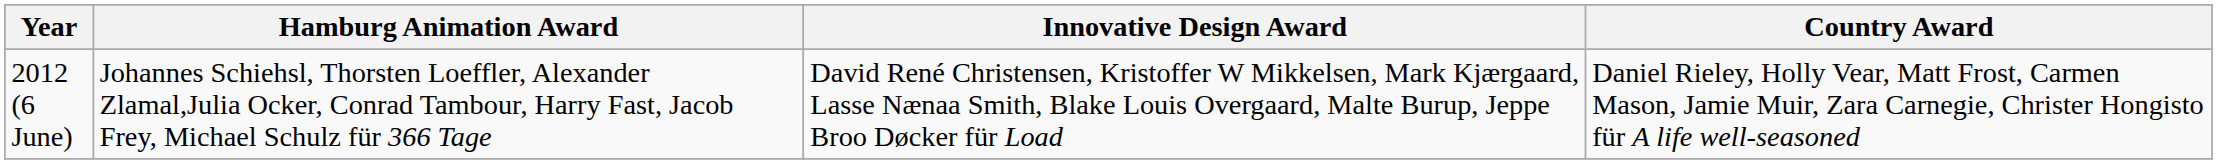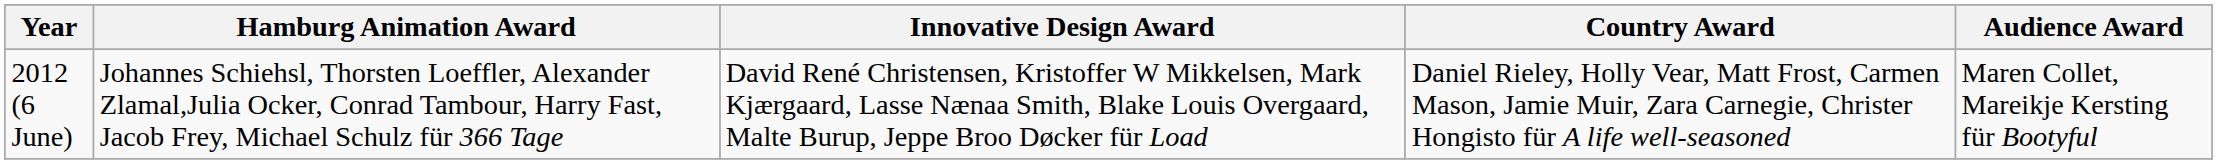+ column: Audience Award | Maren Collet, Mareikje Kersting für Bootyful
